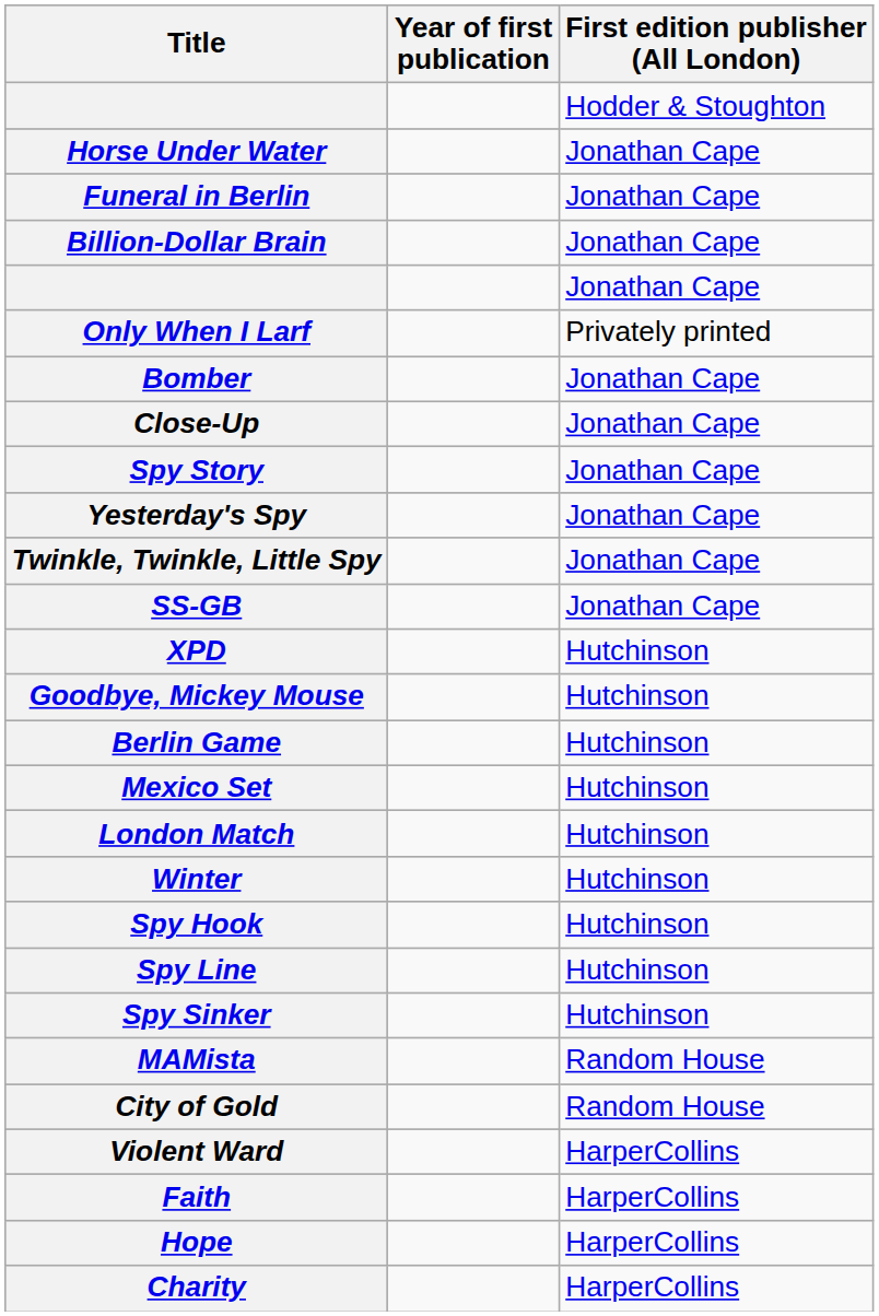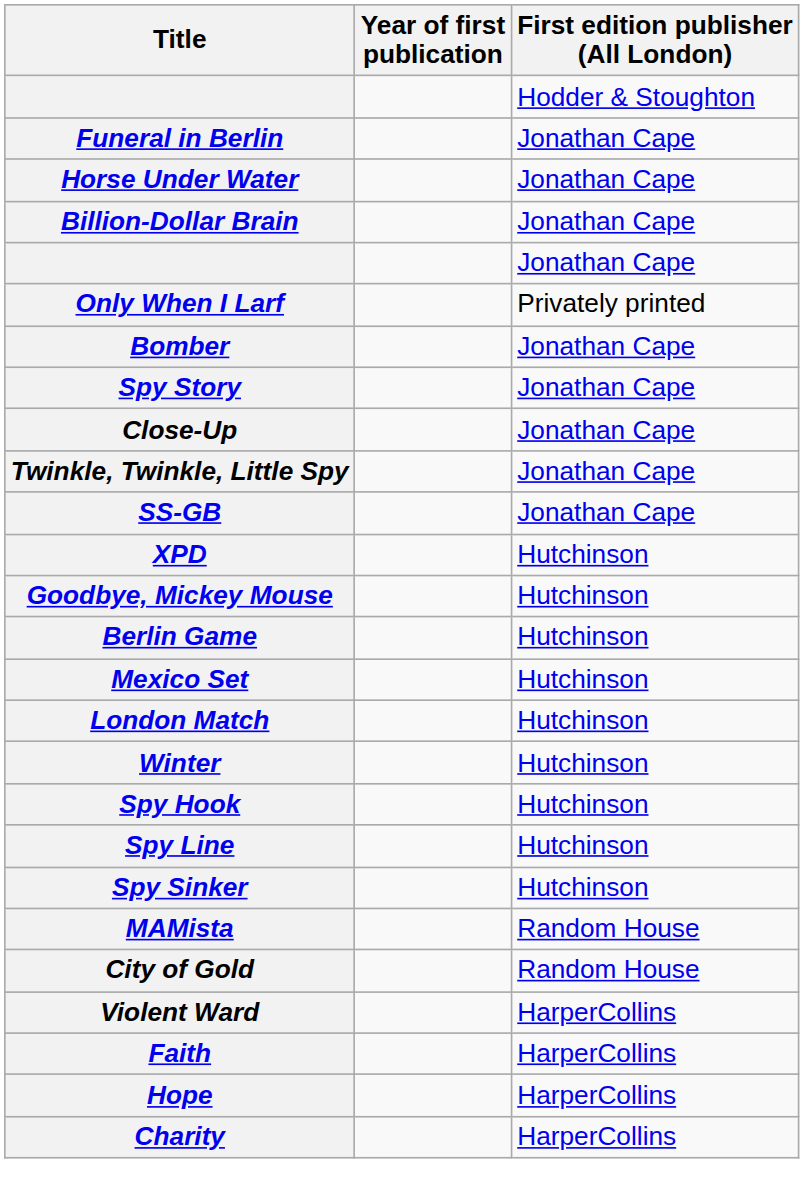rows swapped: Horse Under Water <-> Funeral in Berlin
rows swapped: Close-Up <-> Spy Story
- row: Yesterday's Spy | Jonathan Cape
